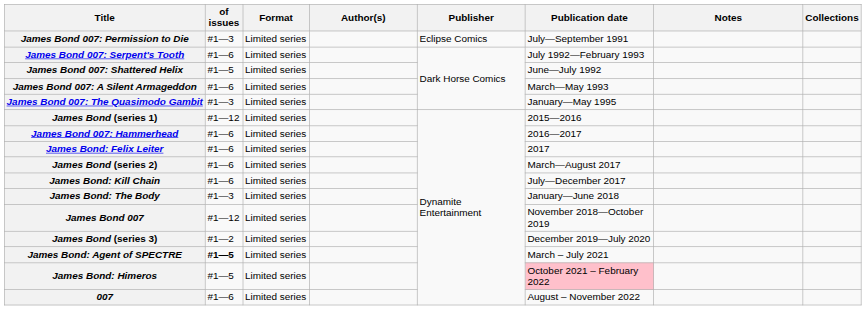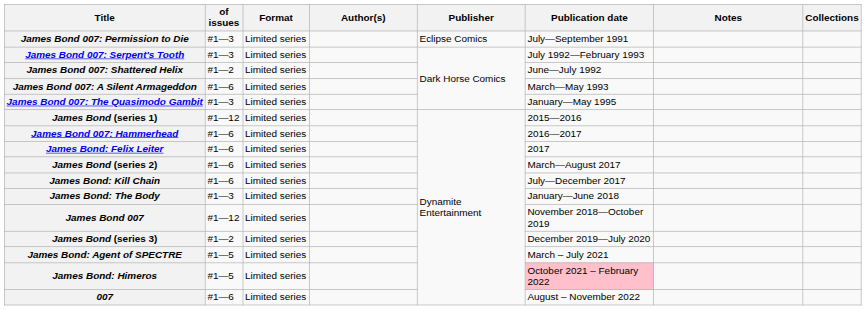James Bond 007: Serpent's Tooth | of issues: #1—6 -> #1—3
James Bond 007: Shattered Helix | of issues: #1—5 -> #1—2
James Bond: Agent of SPECTRE | of issues: bold -> normal
